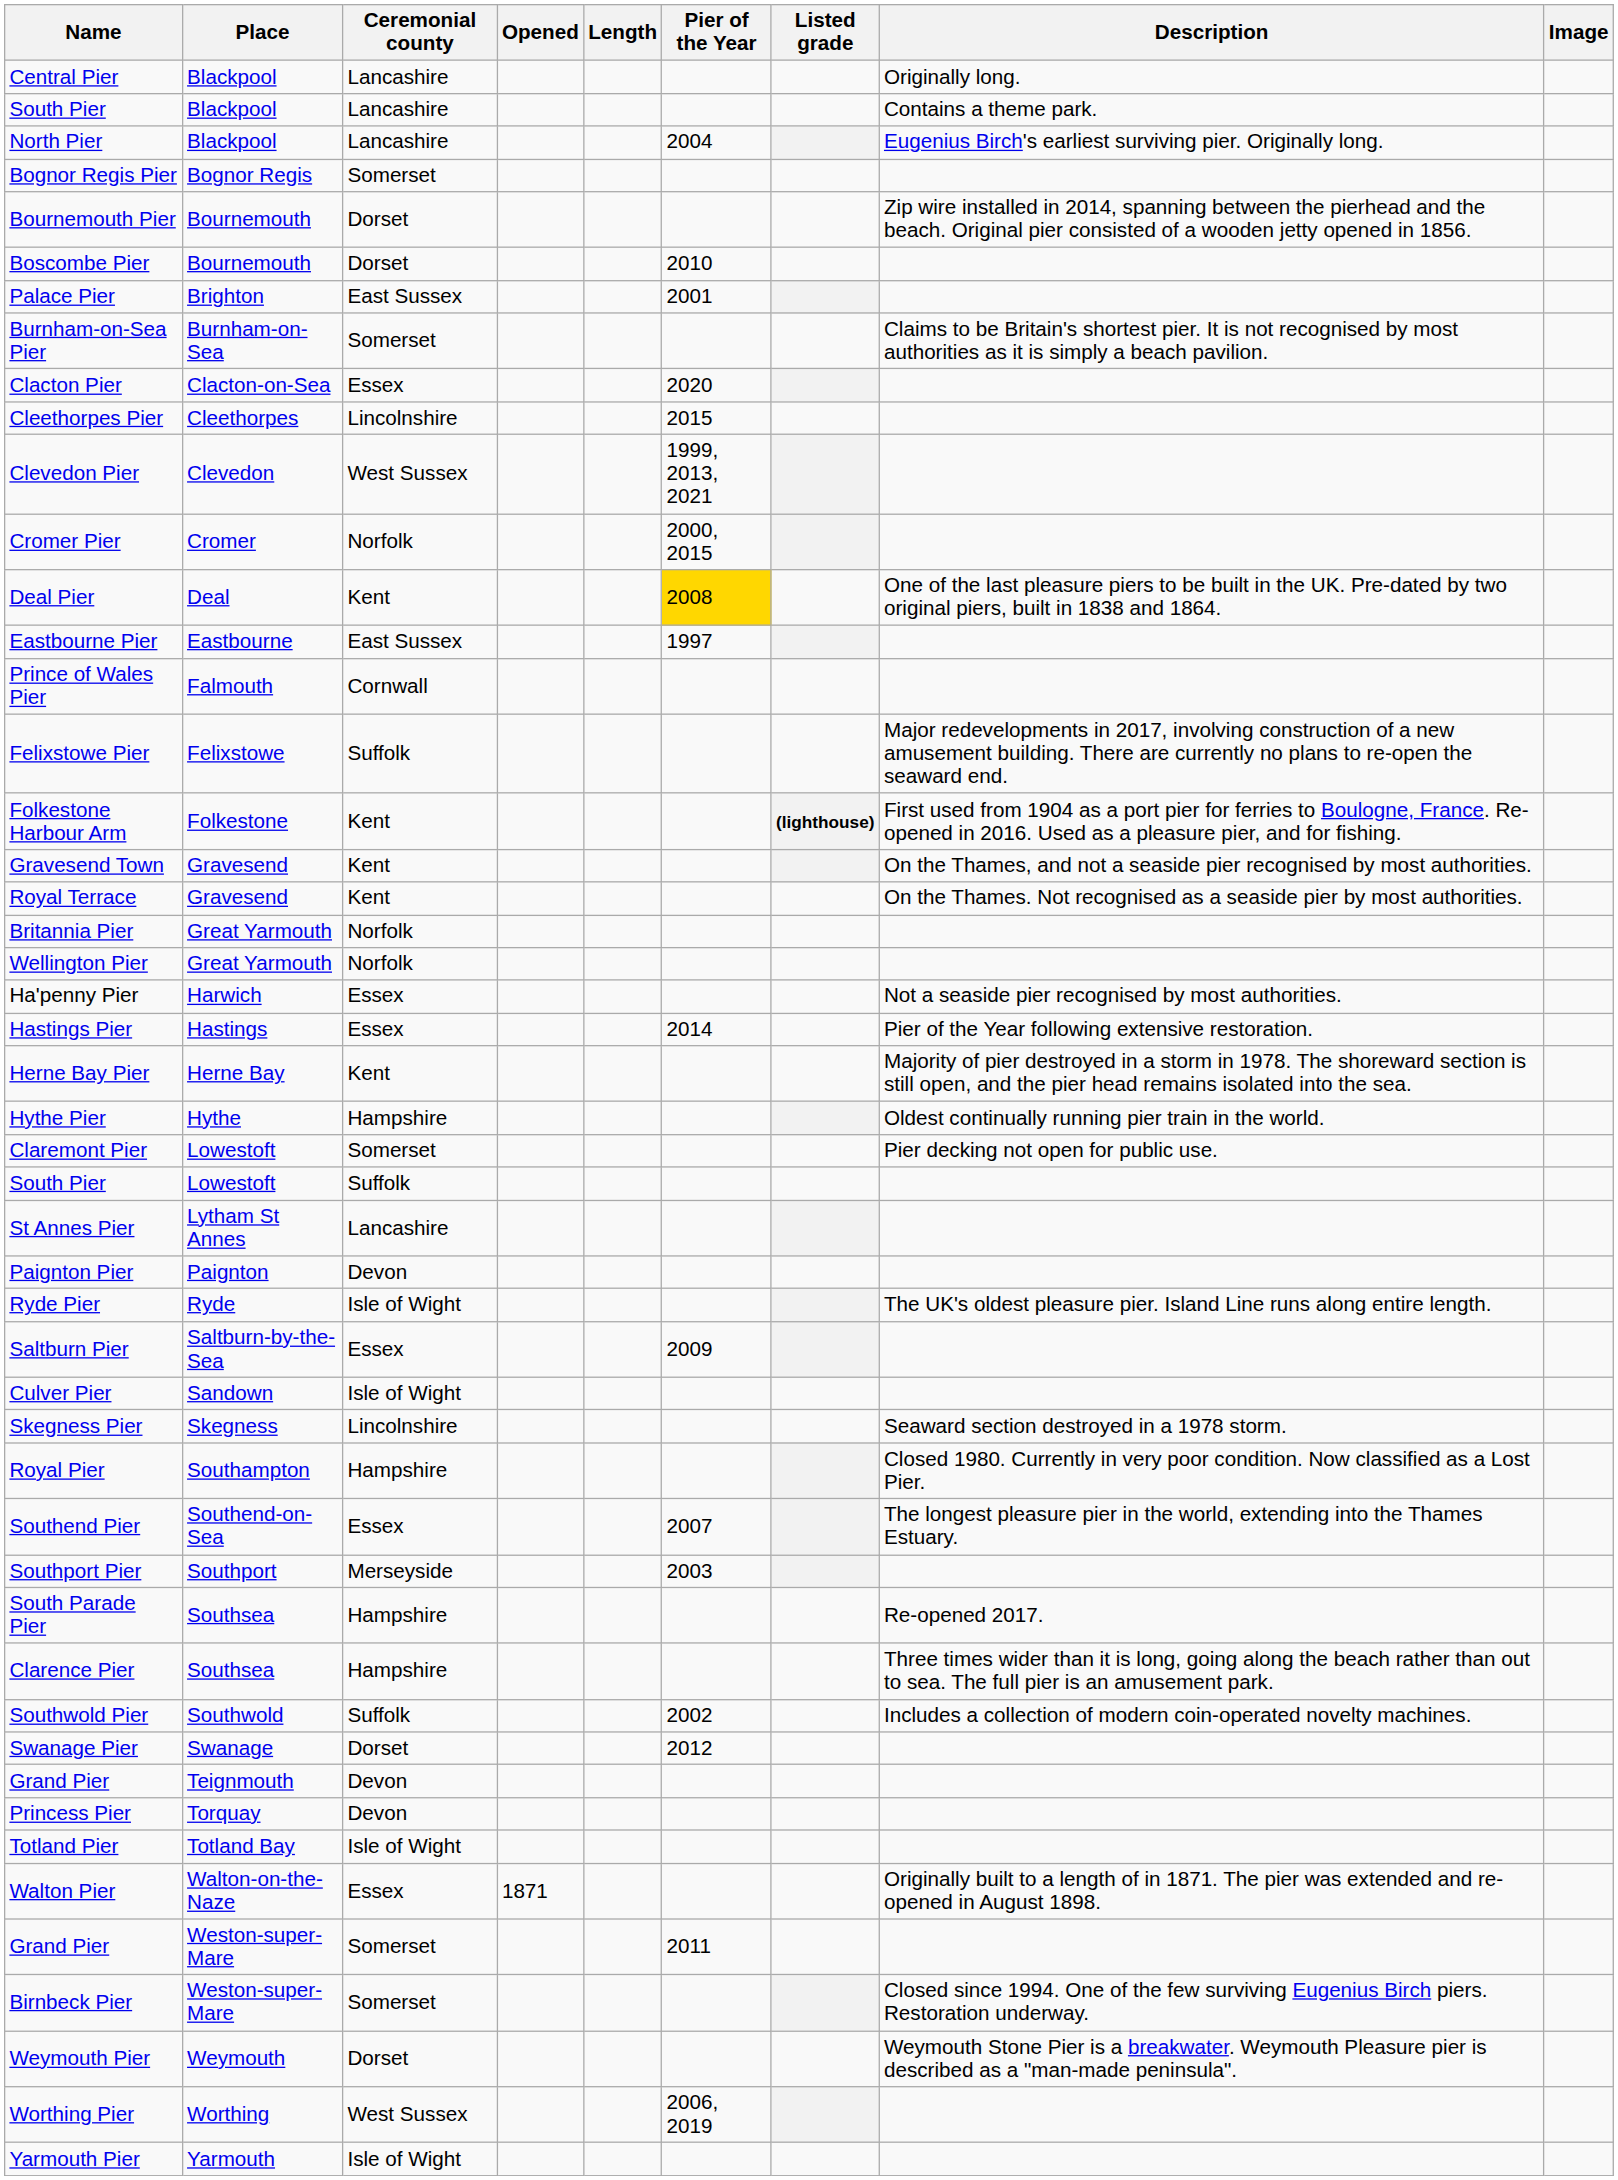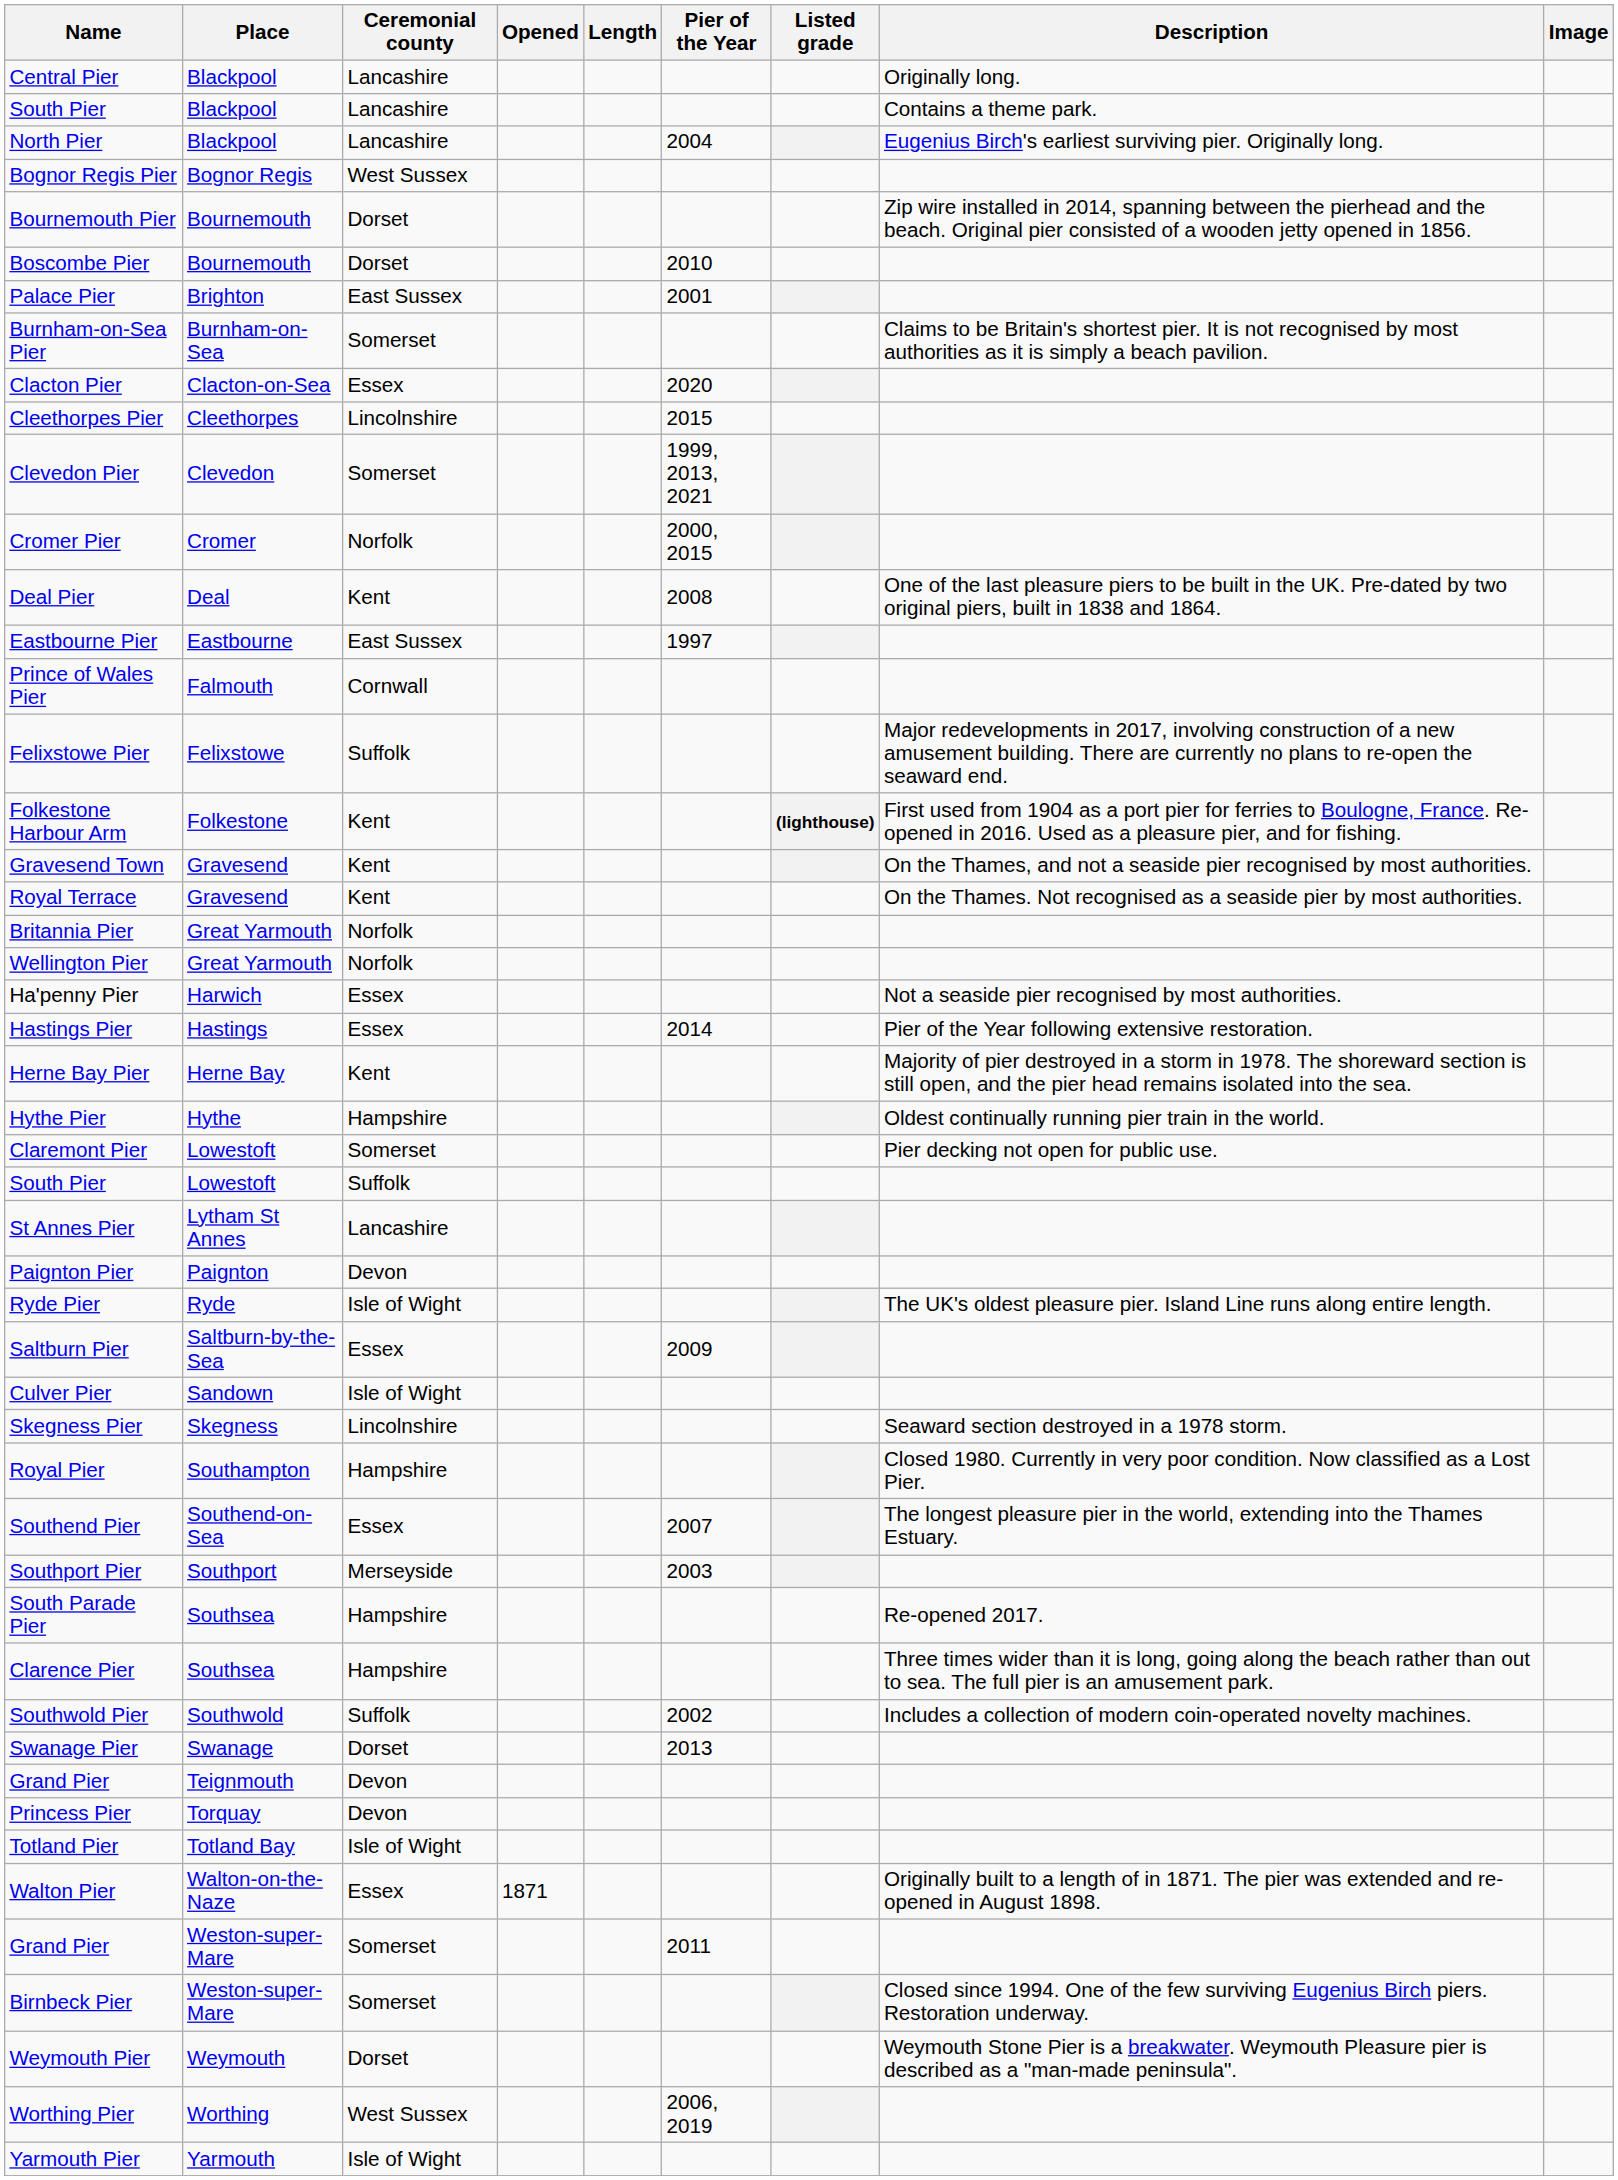Bognor Regis Pier | Ceremonial county: Somerset -> West Sussex
Clevedon Pier | Ceremonial county: West Sussex -> Somerset
Deal Pier | Pier of the Year: gold background -> no background
Swanage Pier | Pier of the Year: 2012 -> 2013
